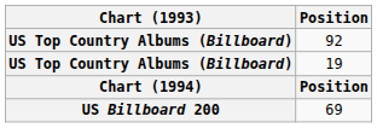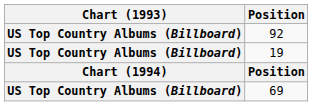69 | Chart (1993): US Billboard 200 -> US Top Country Albums (Billboard)
